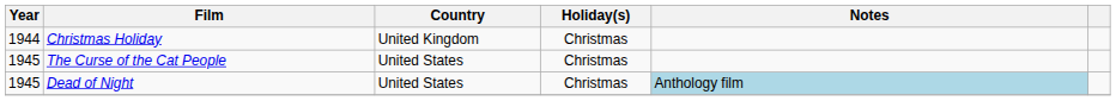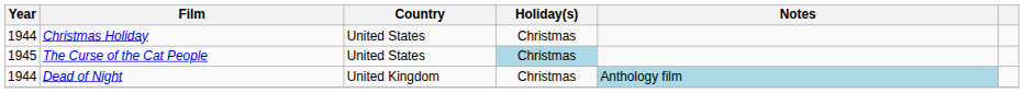Christmas Holiday | Country: United Kingdom -> United States
The Curse of the Cat People | Holiday(s): no background -> lightblue background
Dead of Night | Year: 1945 -> 1944
Dead of Night | Country: United States -> United Kingdom
